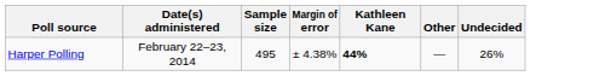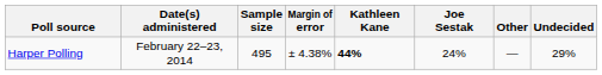+ column: Joe Sestak | 24%
Harper Polling | Undecided: 26% -> 29%
